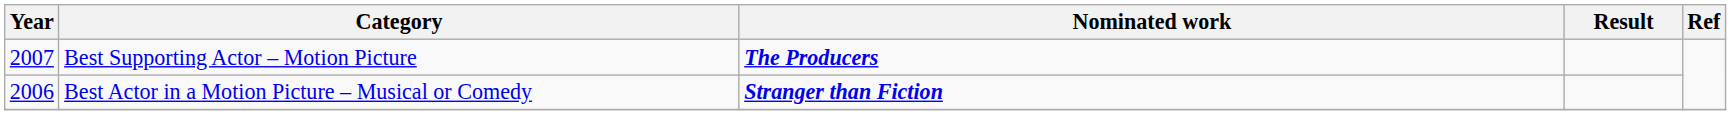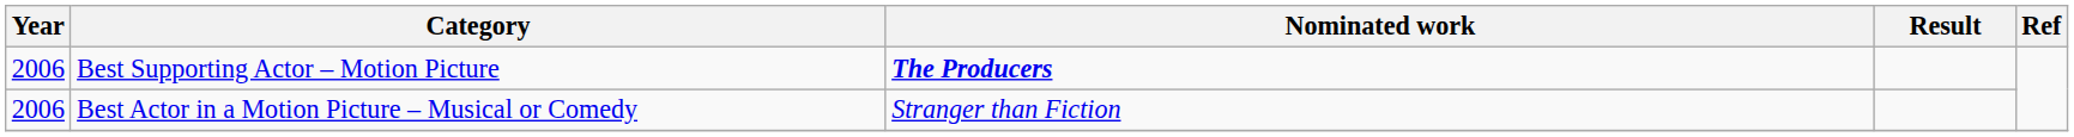Best Supporting Actor – Motion Picture | Year: 2007 -> 2006
Best Actor in a Motion Picture – Musical or Comedy | Nominated work: bold -> normal
